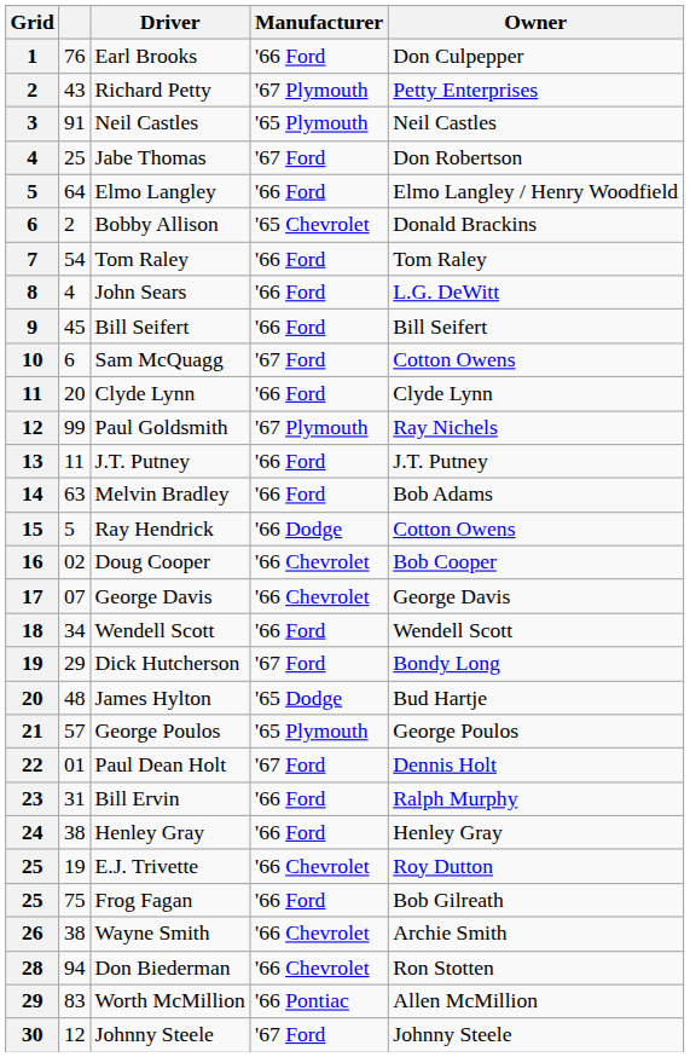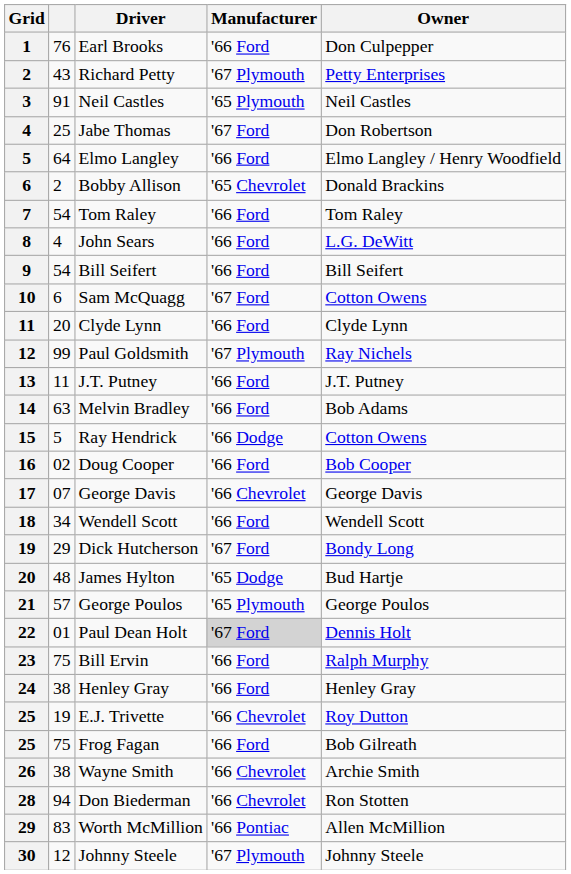9 | column 2: 45 -> 54
16 | Manufacturer: '66 Chevrolet -> '66 Ford
22 | Manufacturer: no background -> lightgrey background
23 | column 2: 31 -> 75
30 | Manufacturer: '67 Ford -> '67 Plymouth
